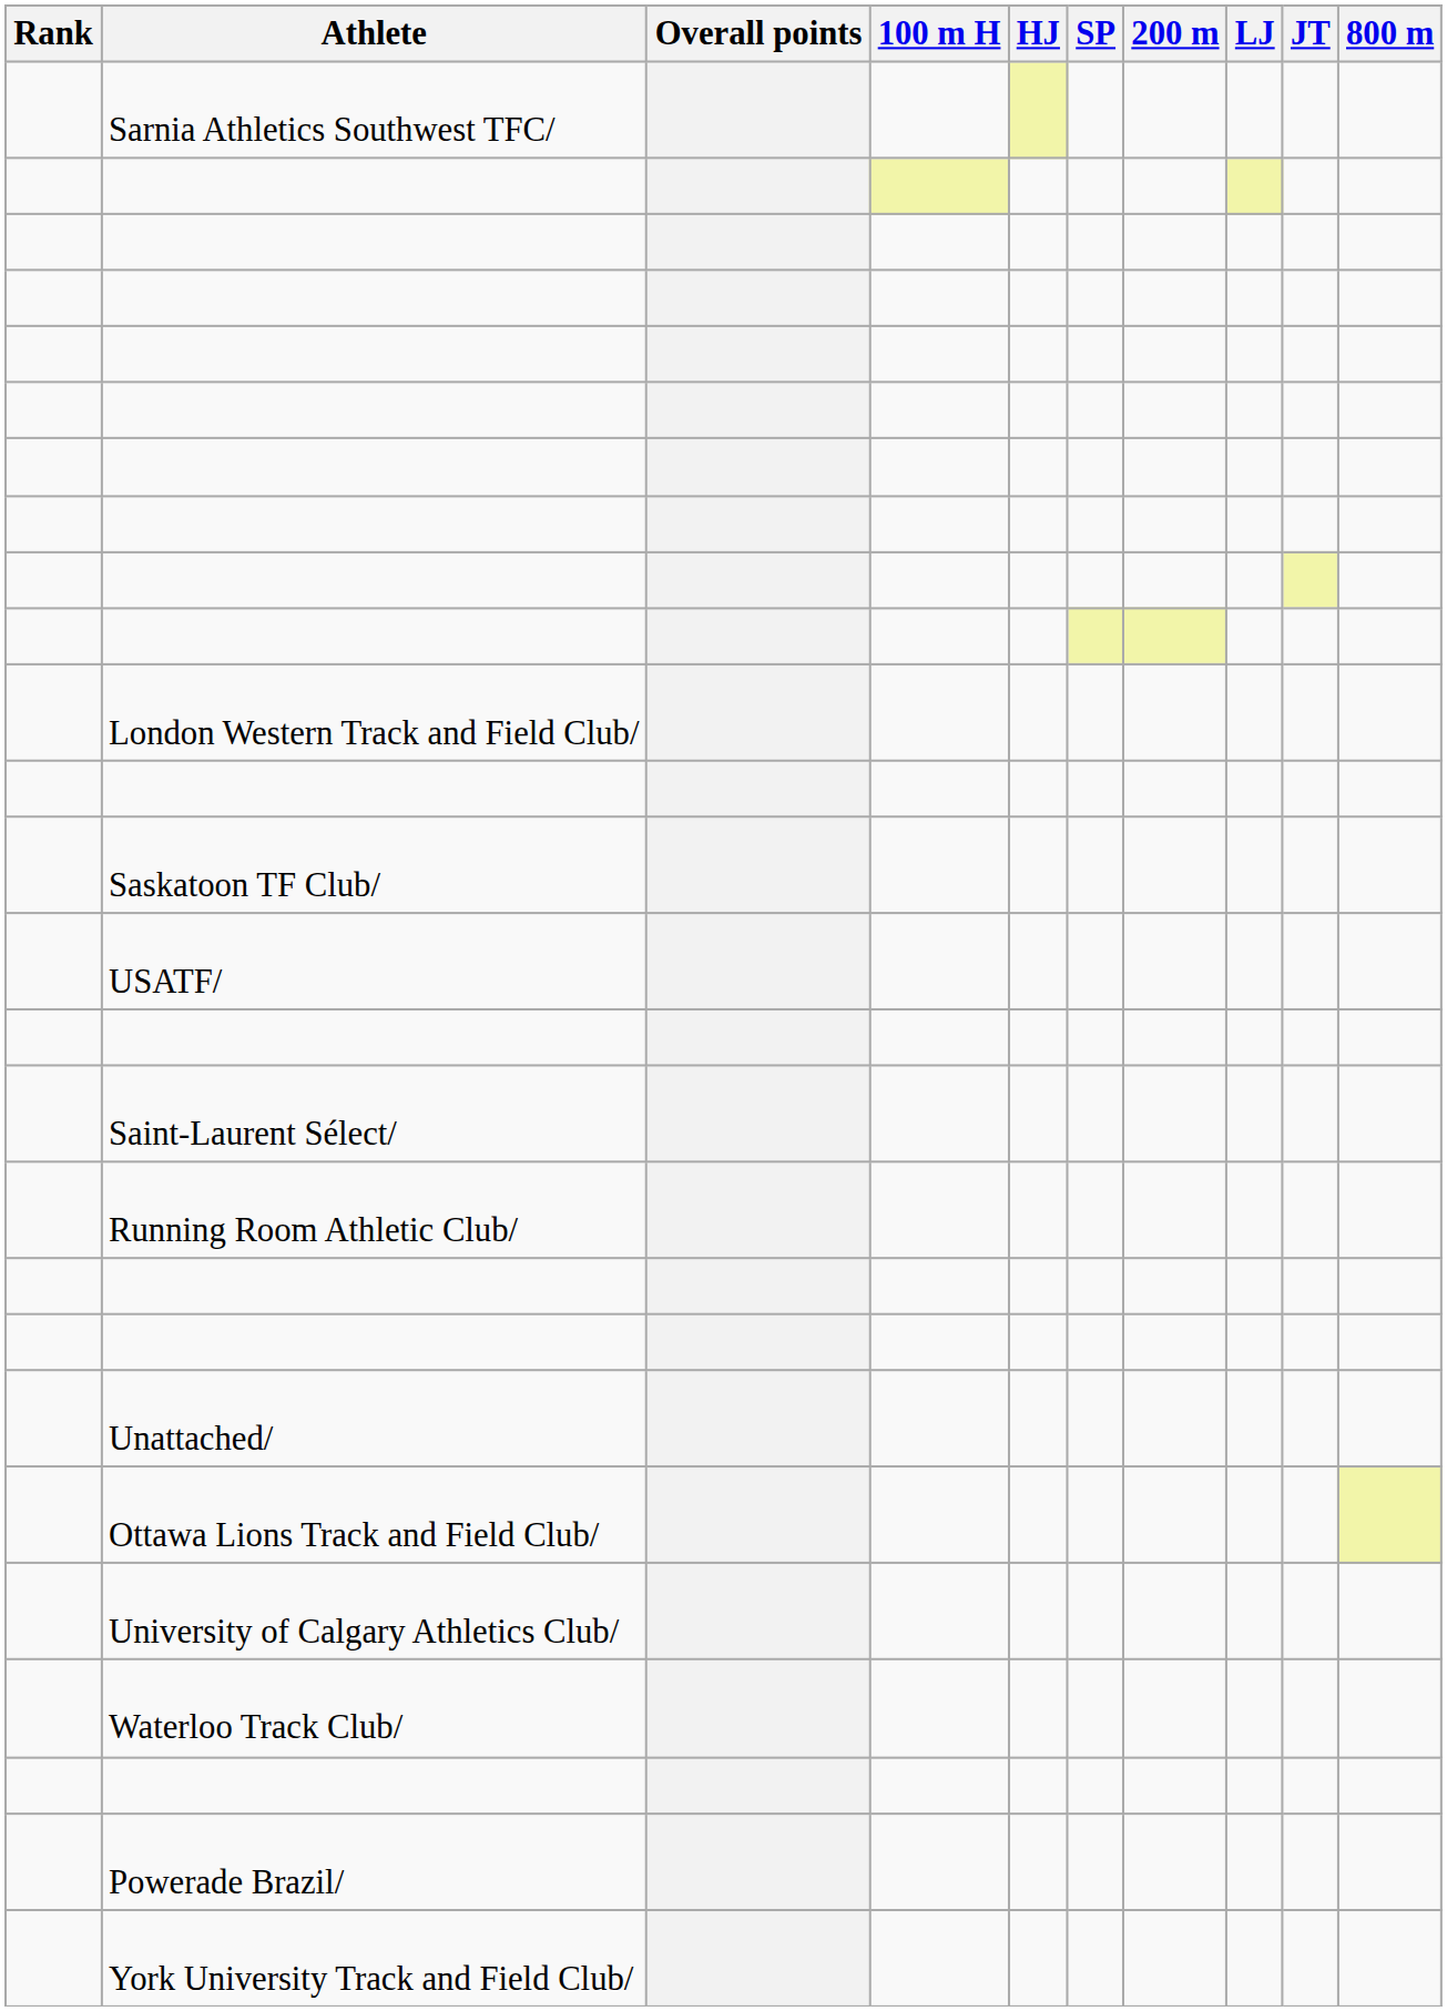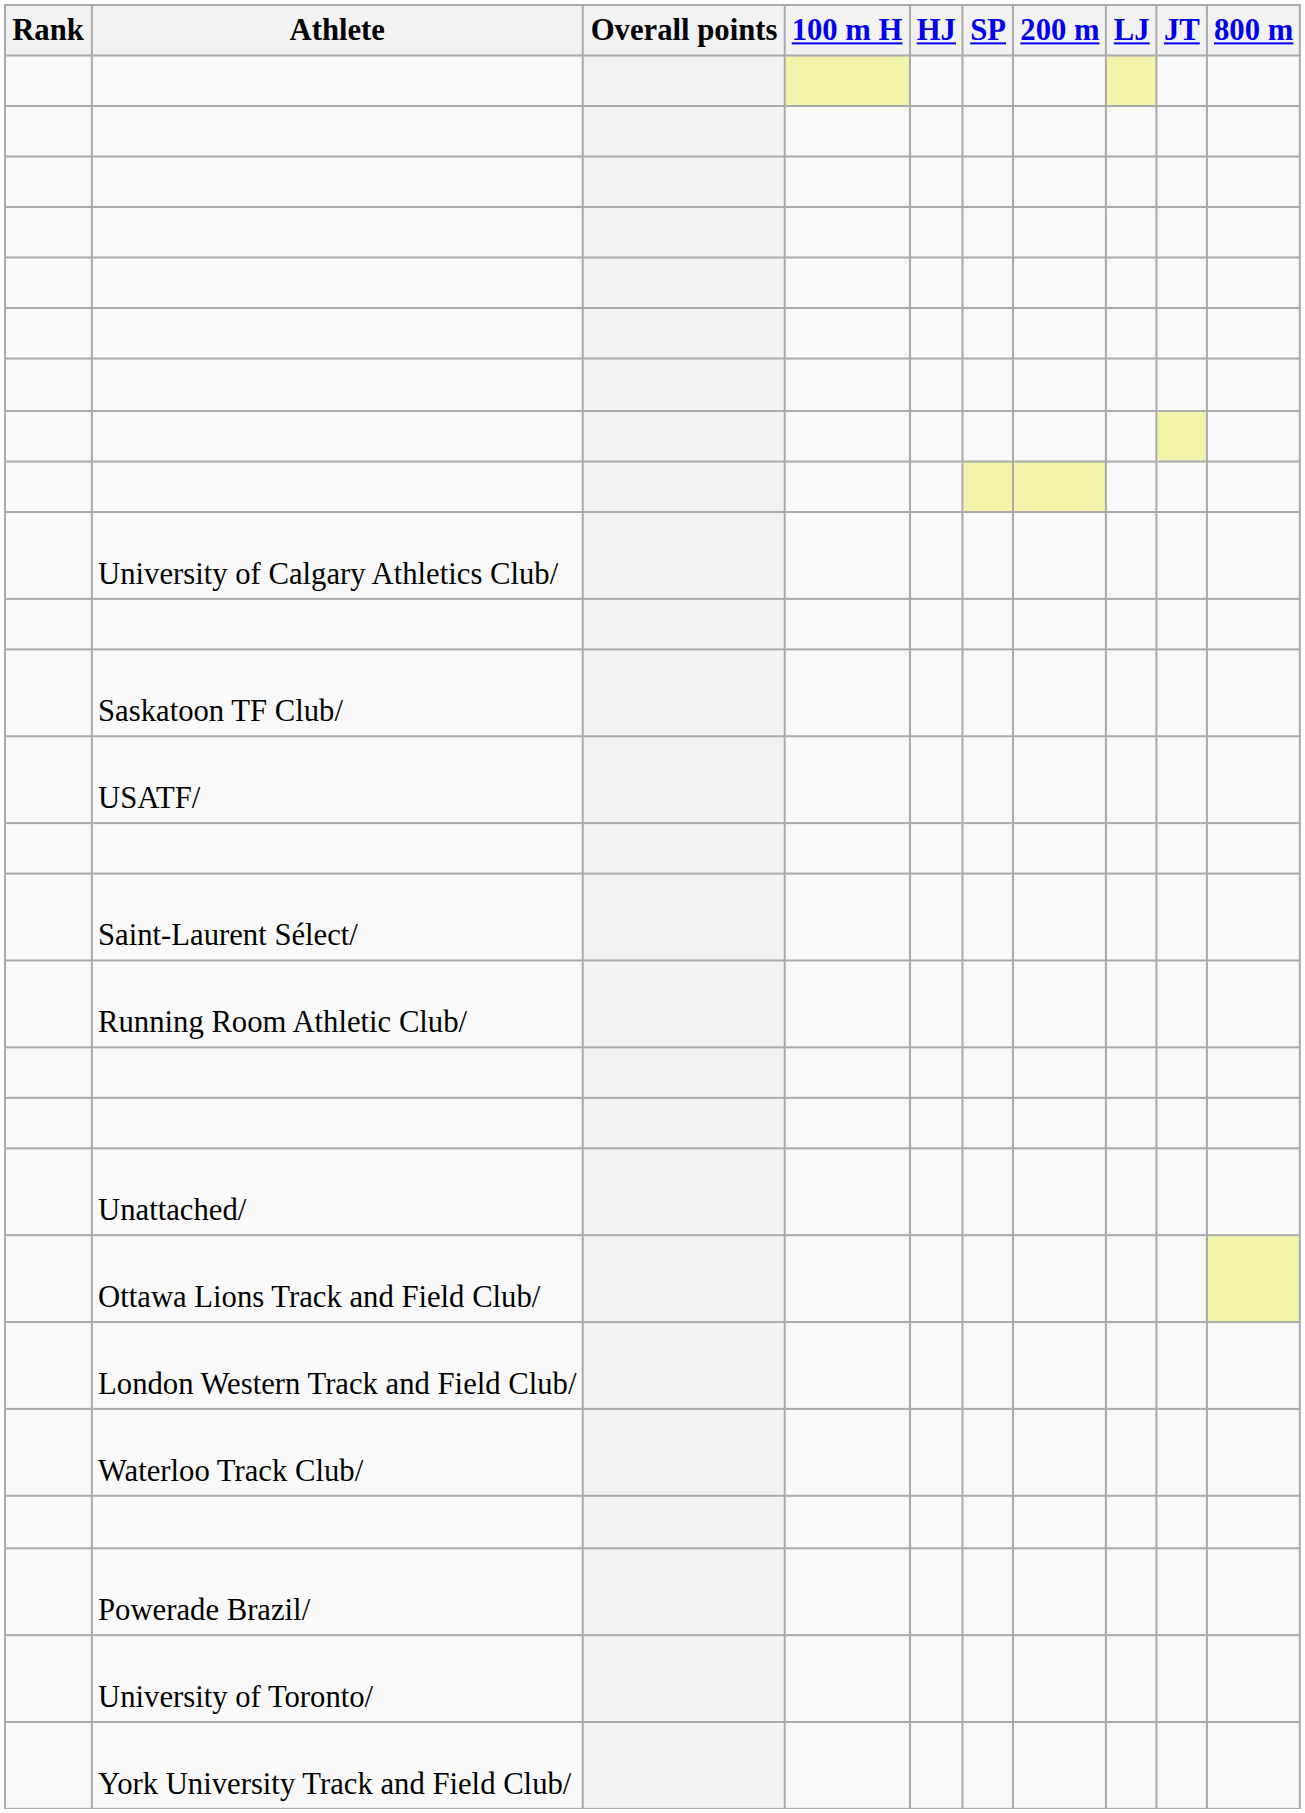- row: Sarnia Athletics Southwest TFC/
rows swapped: University of Calgary Athletics Club/ <-> London Western Track and Field Club/
+ row: University of Toronto/
